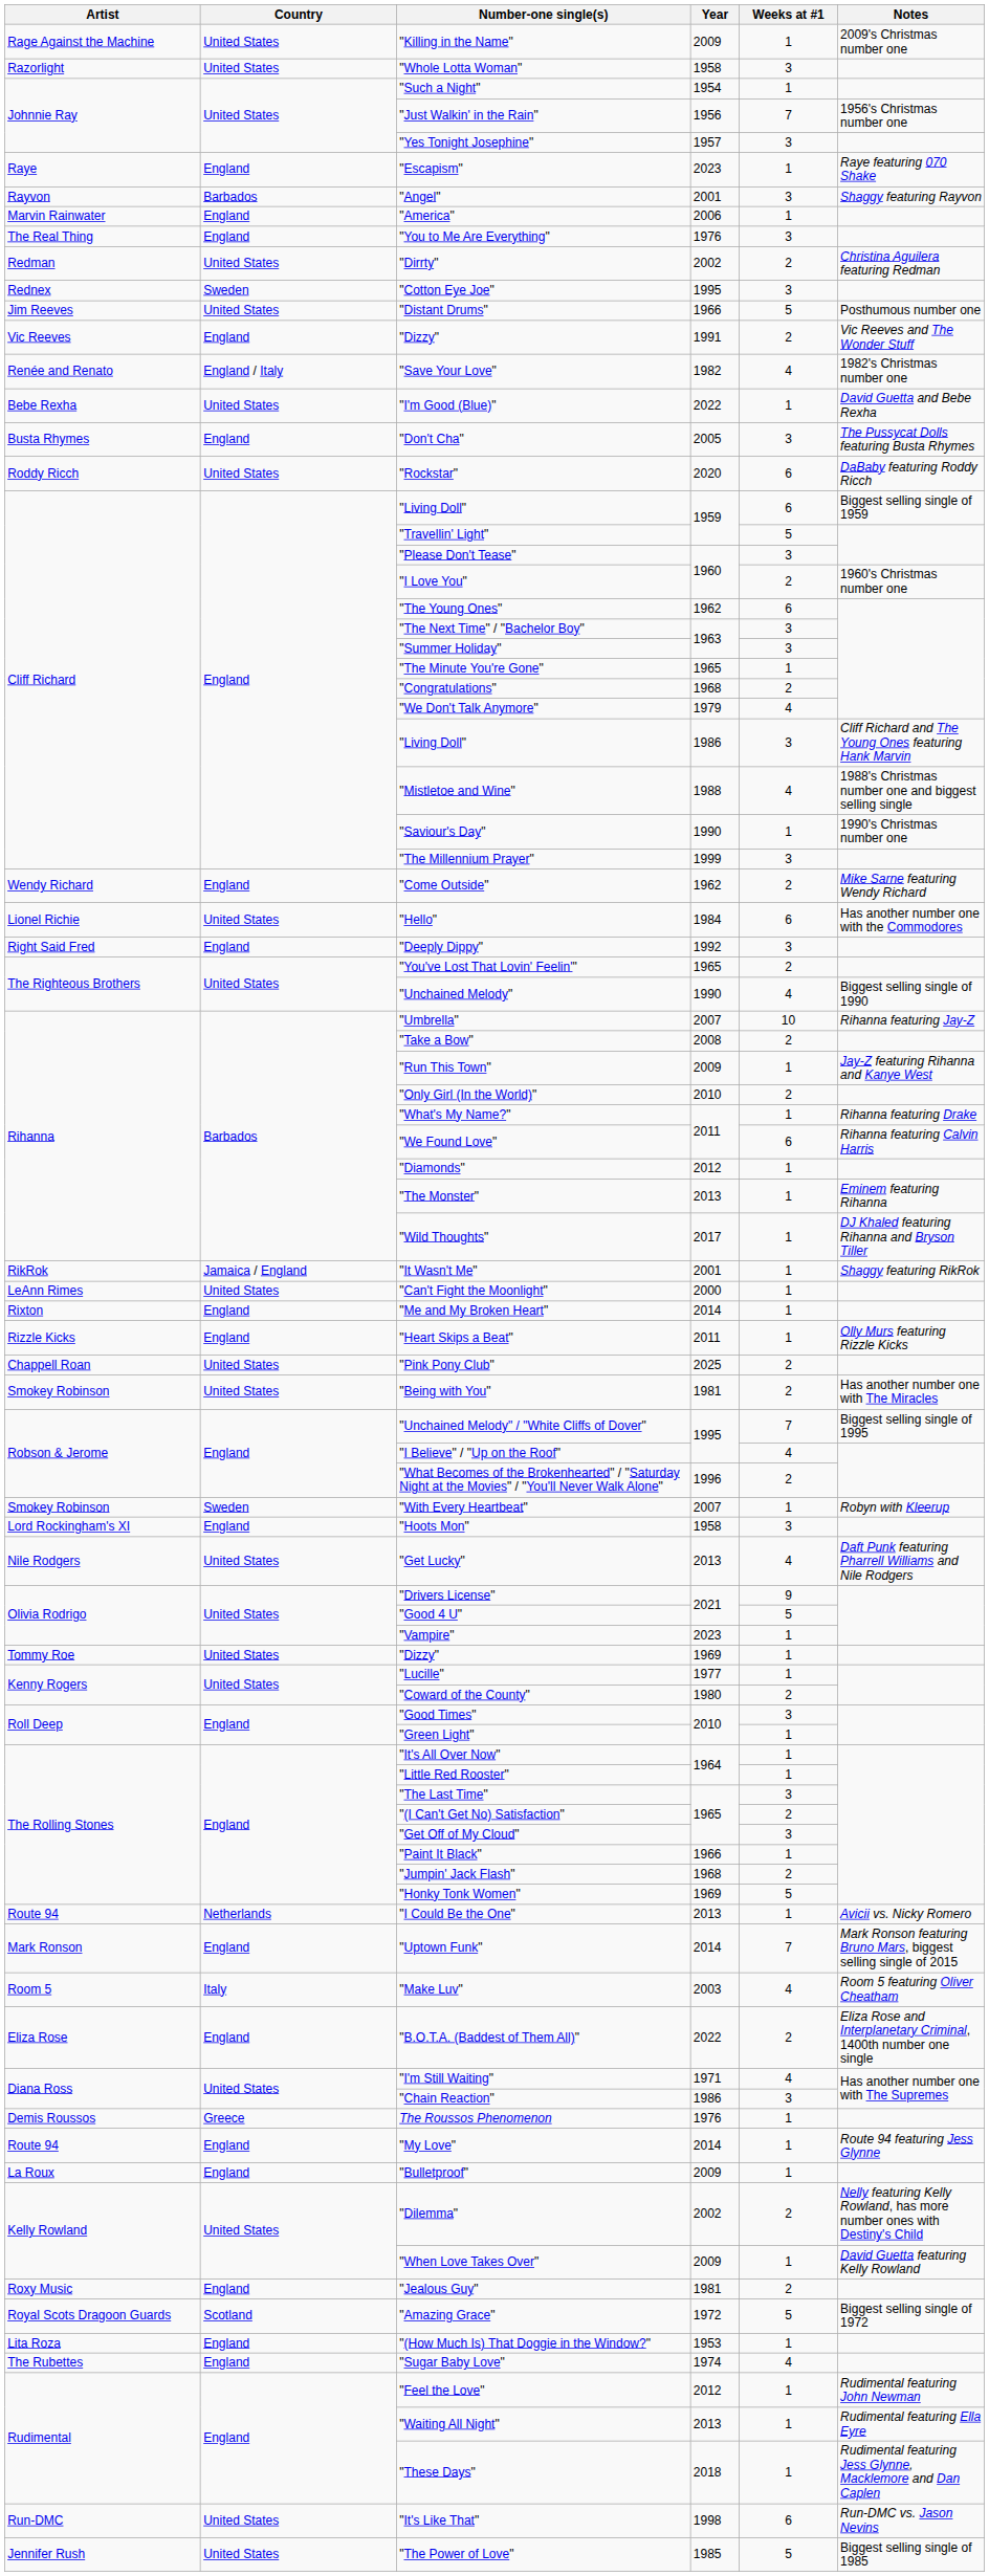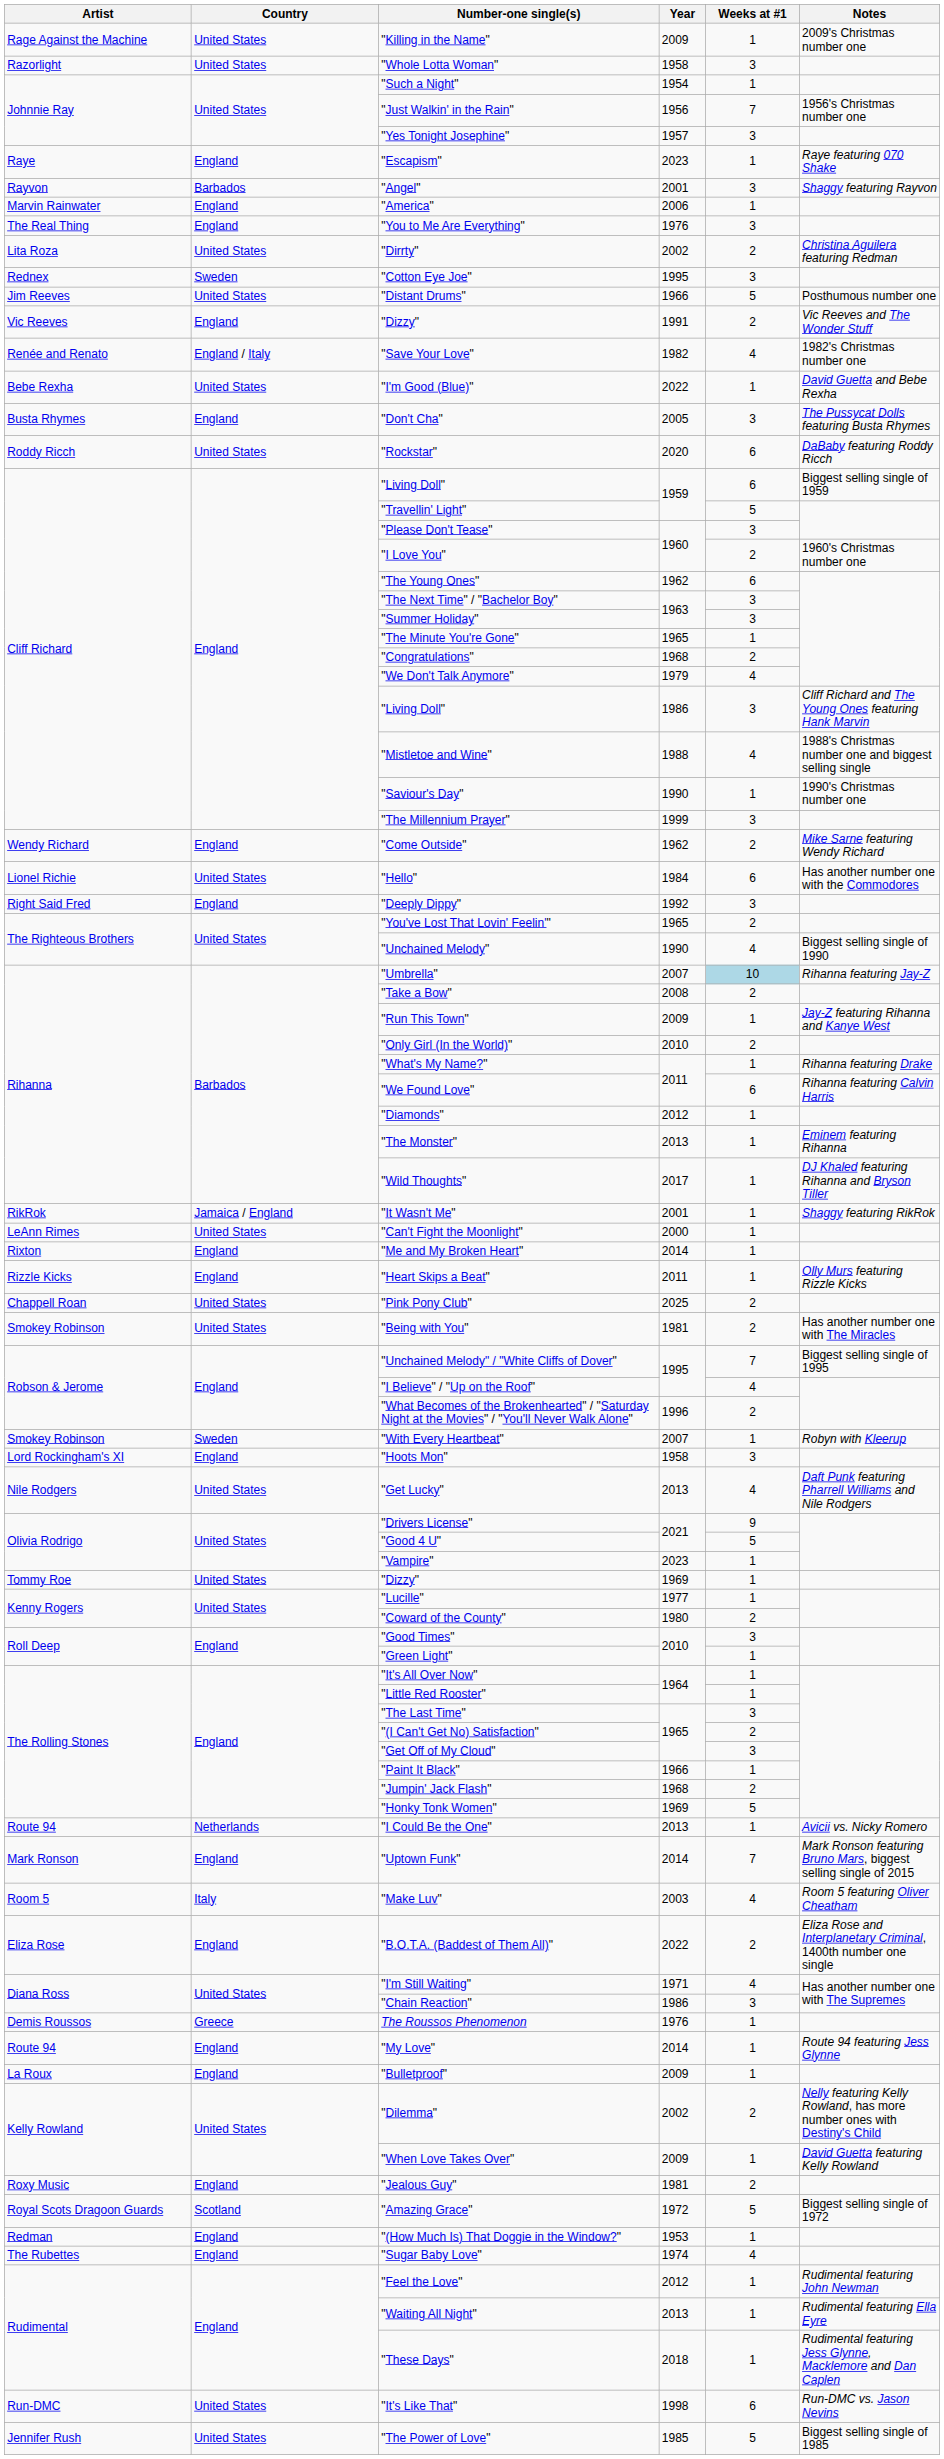"Dirrty" | Artist: Redman -> Lita Roza
"Umbrella" | Weeks at #1: no background -> lightblue background
"(How Much Is) That Doggie in the Window?" | Artist: Lita Roza -> Redman
